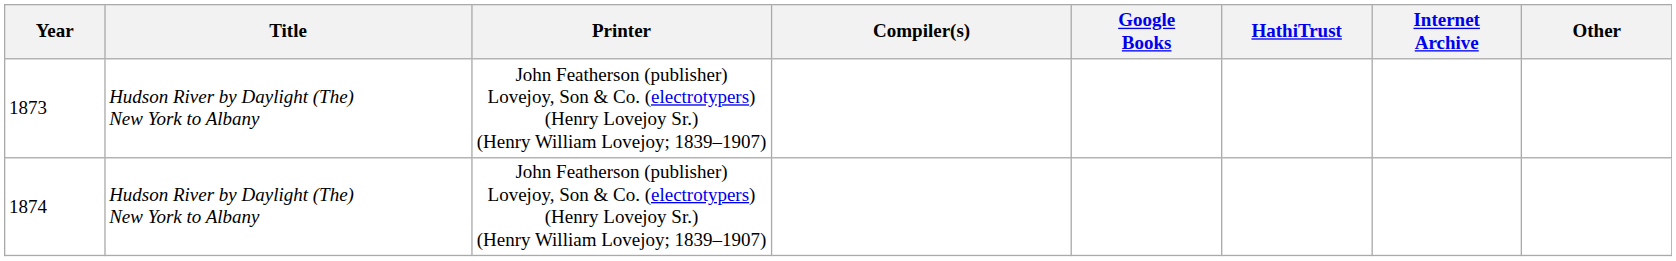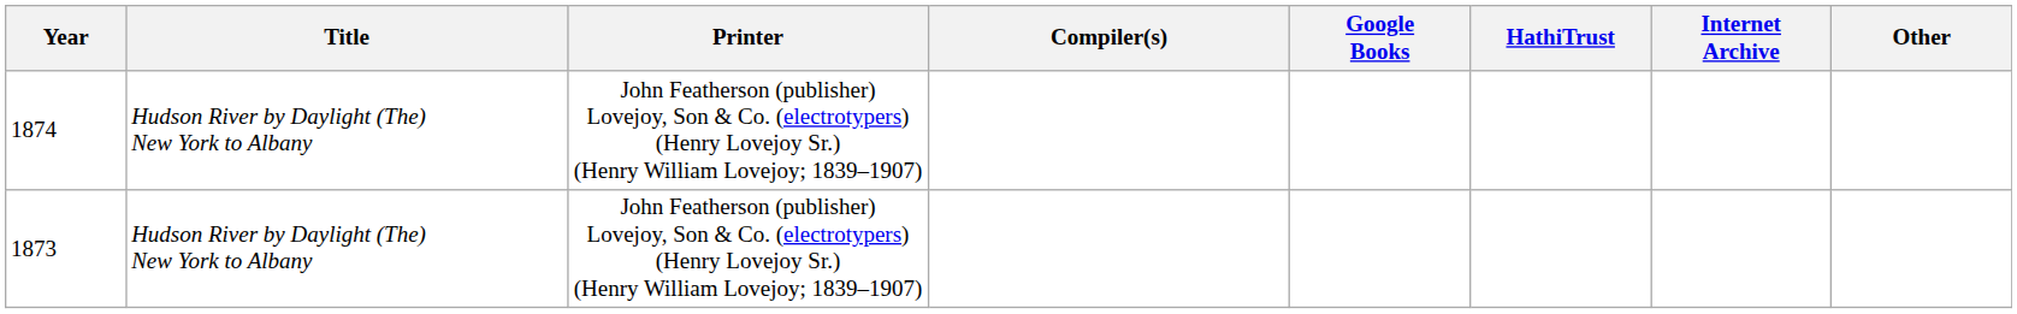rows swapped: 1873 <-> 1874
